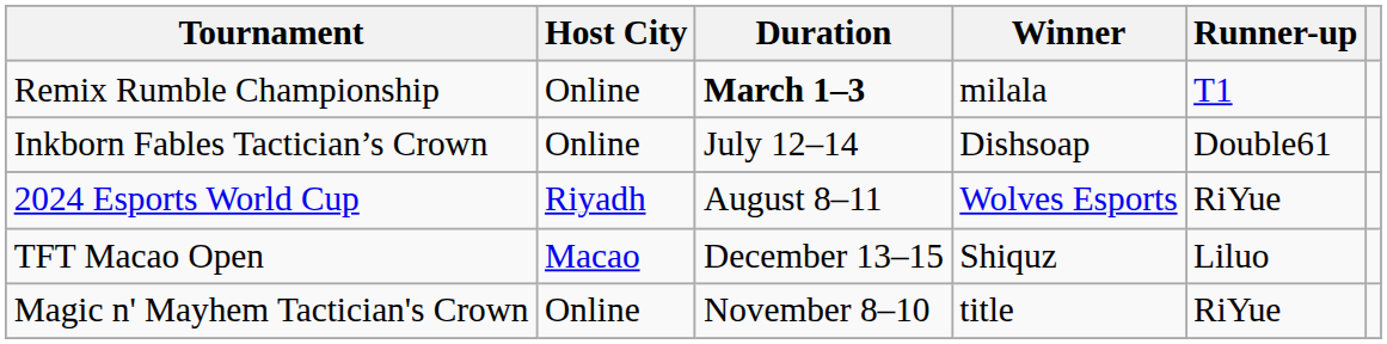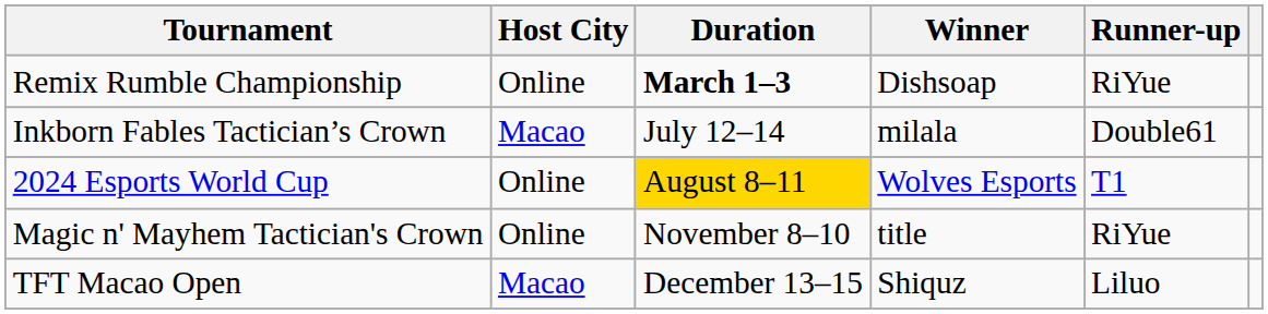Remix Rumble Championship | Winner: milala -> Dishsoap
Remix Rumble Championship | Runner-up: T1 -> RiYue
Inkborn Fables Tactician’s Crown | Host City: Online -> Macao
Inkborn Fables Tactician’s Crown | Winner: Dishsoap -> milala
2024 Esports World Cup | Host City: Riyadh -> Online
2024 Esports World Cup | Duration: no background -> gold background
2024 Esports World Cup | Runner-up: RiYue -> T1
rows swapped: Magic n' Mayhem Tactician's Crown <-> TFT Macao Open
